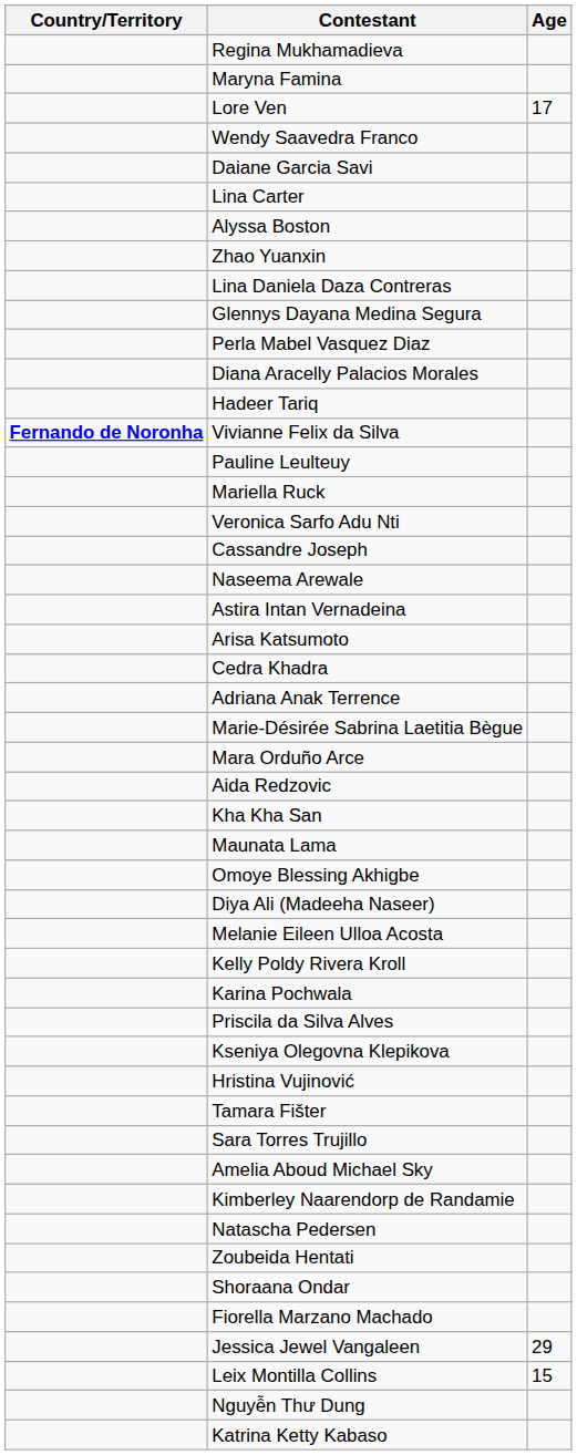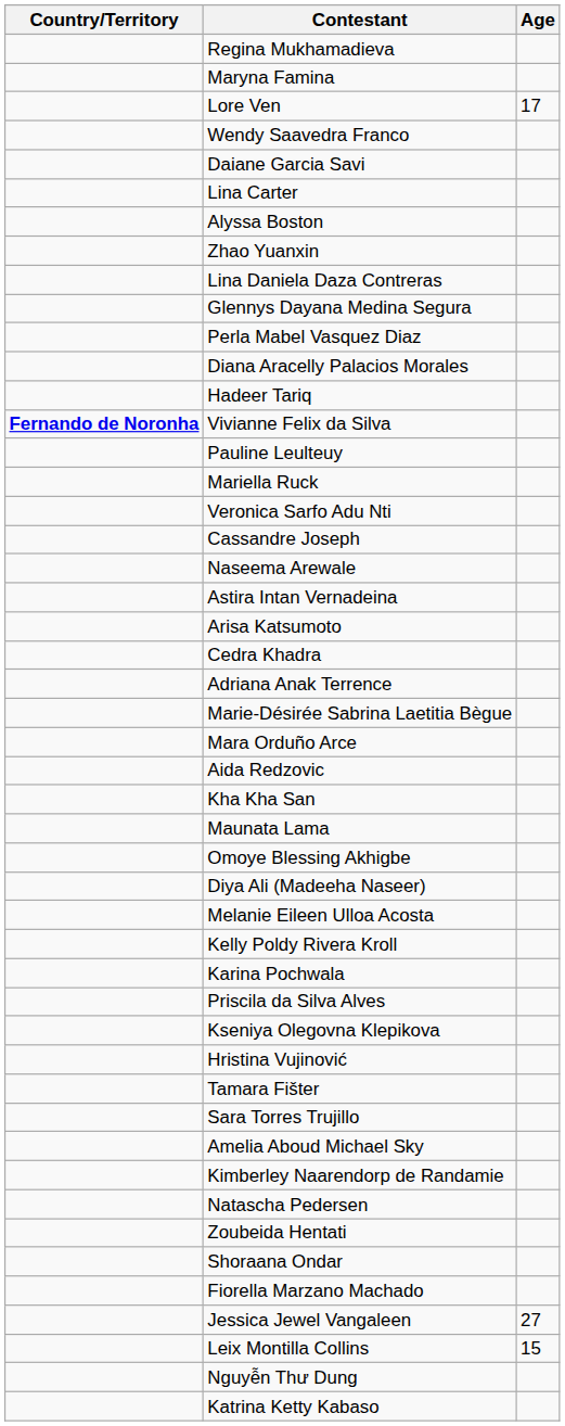Jessica Jewel Vangaleen | Age: 29 -> 27
